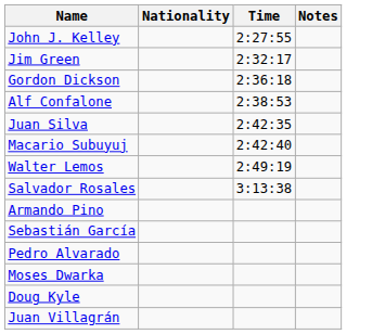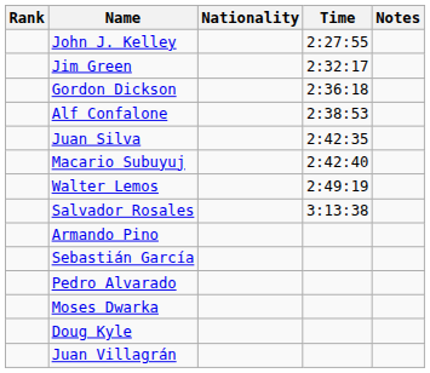+ column: Rank
